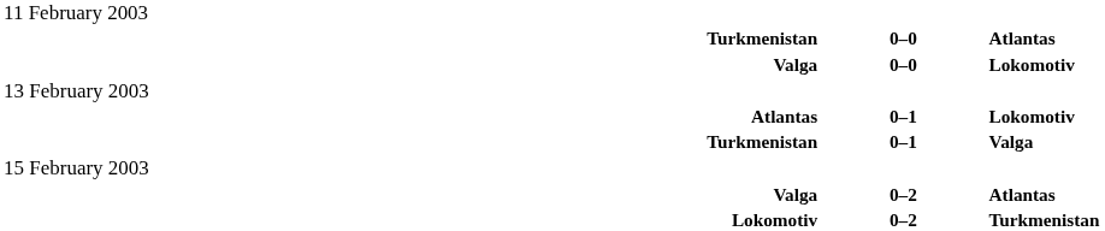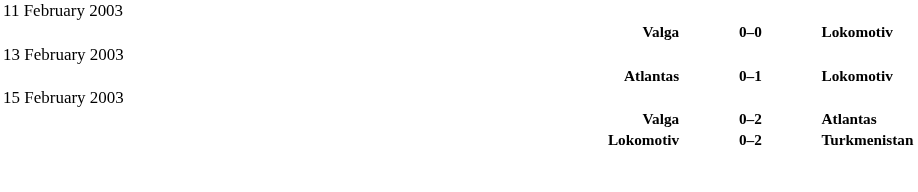- row: Turkmenistan | 0–0 | Atlantas
- row: Turkmenistan | 0–1 | Valga
